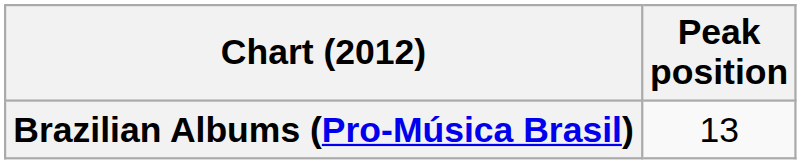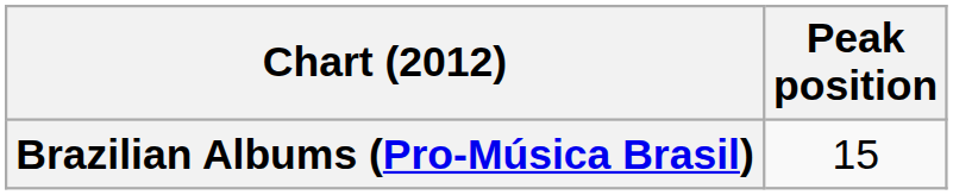Brazilian Albums (Pro-Música Brasil) | Peak position: 13 -> 15
